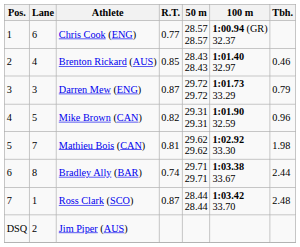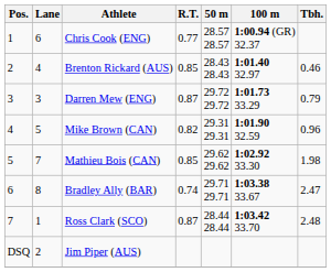Mathieu Bois (CAN) | R.T.: 0.81 -> 0.85
Bradley Ally (BAR) | Tbh.: 2.44 -> 2.47
